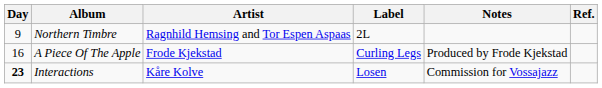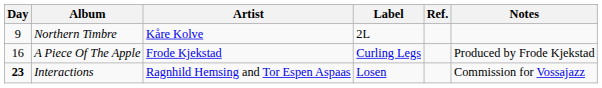columns swapped: Notes <-> Ref.
Northern Timbre | Artist: Ragnhild Hemsing and Tor Espen Aspaas -> Kåre Kolve
Interactions | Artist: Kåre Kolve -> Ragnhild Hemsing and Tor Espen Aspaas
